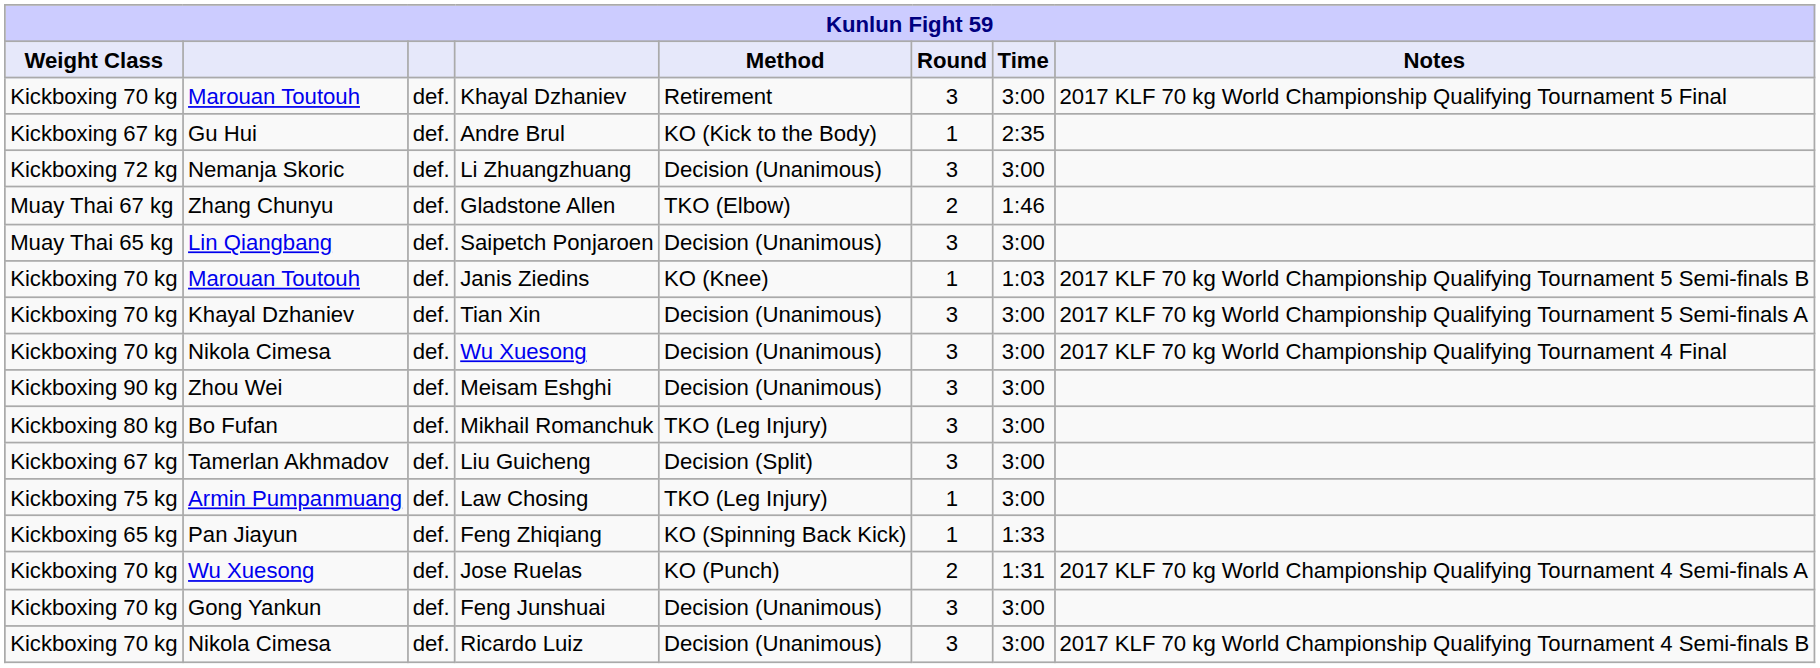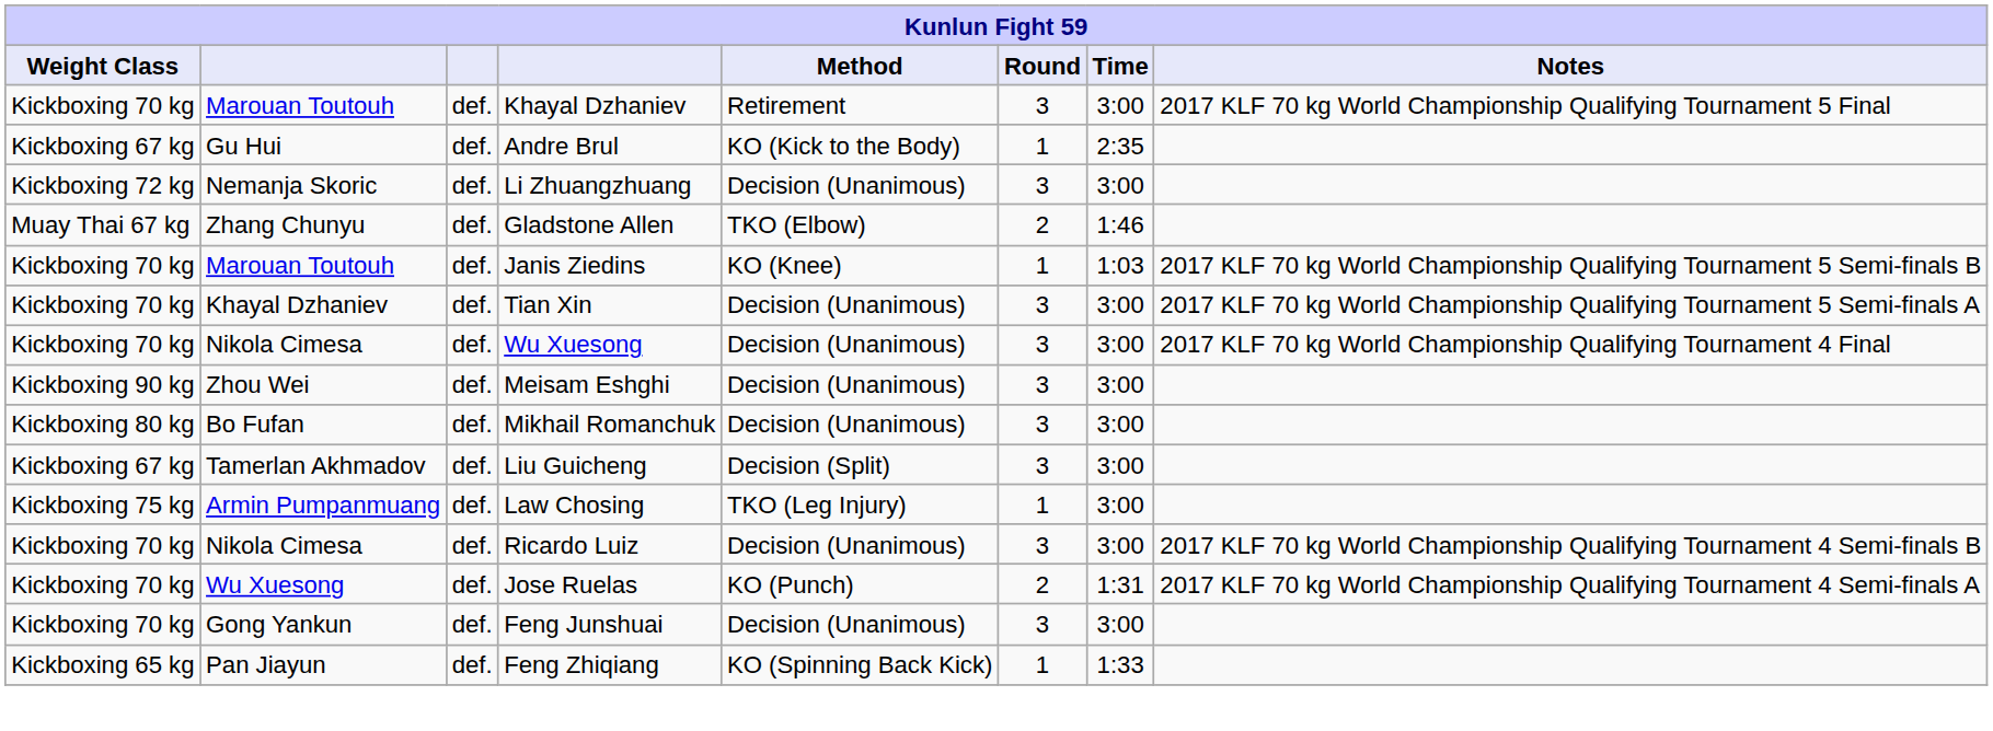- row: Muay Thai 65 kg | Lin Qiangbang | def. | Saipetch Ponjaroen | Decision (Unanimous) | 3 | 3:00
Mikhail Romanchuk | Method: TKO (Leg Injury) -> Decision (Unanimous)
rows swapped: Ricardo Luiz <-> Feng Zhiqiang
